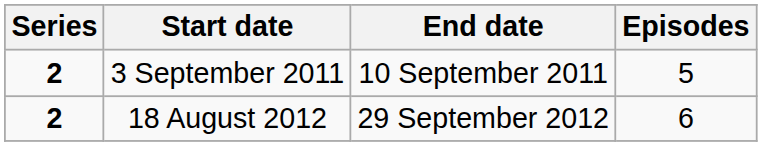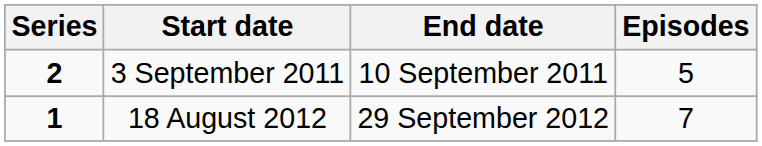18 August 2012 | Series: 2 -> 1
18 August 2012 | Episodes: 6 -> 7
